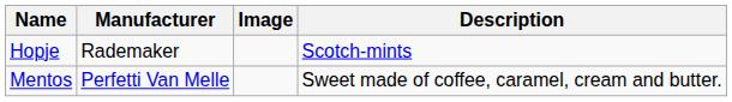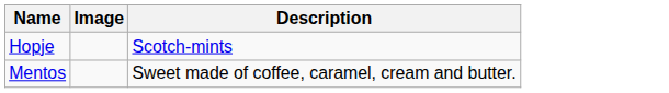- column: Manufacturer | Rademaker | Perfetti Van Melle
